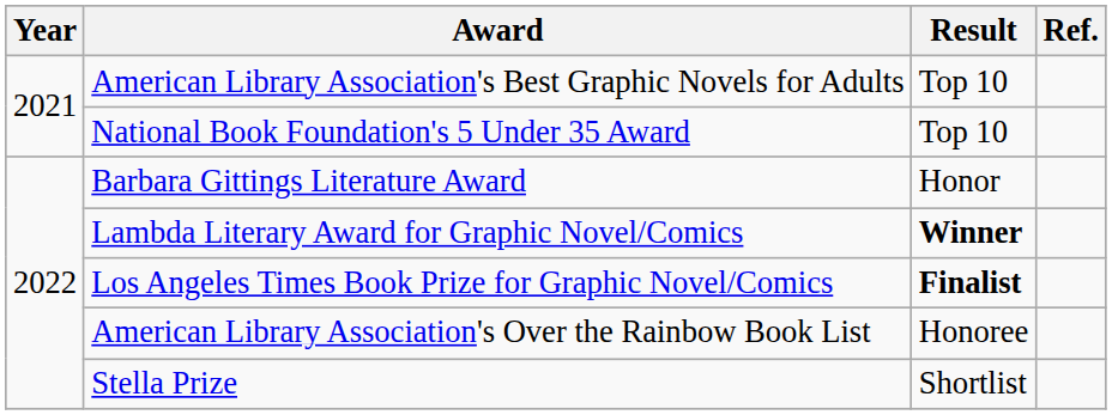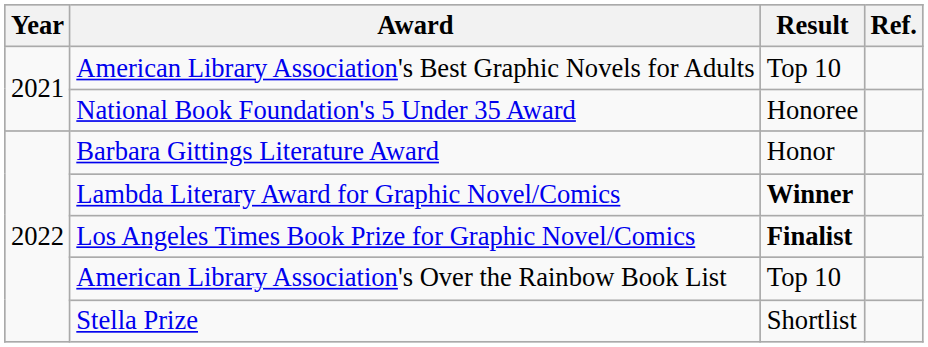National Book Foundation's 5 Under 35 Award | Result: Top 10 -> Honoree
American Library Association's Over the Rainbow Book List | Result: Honoree -> Top 10
